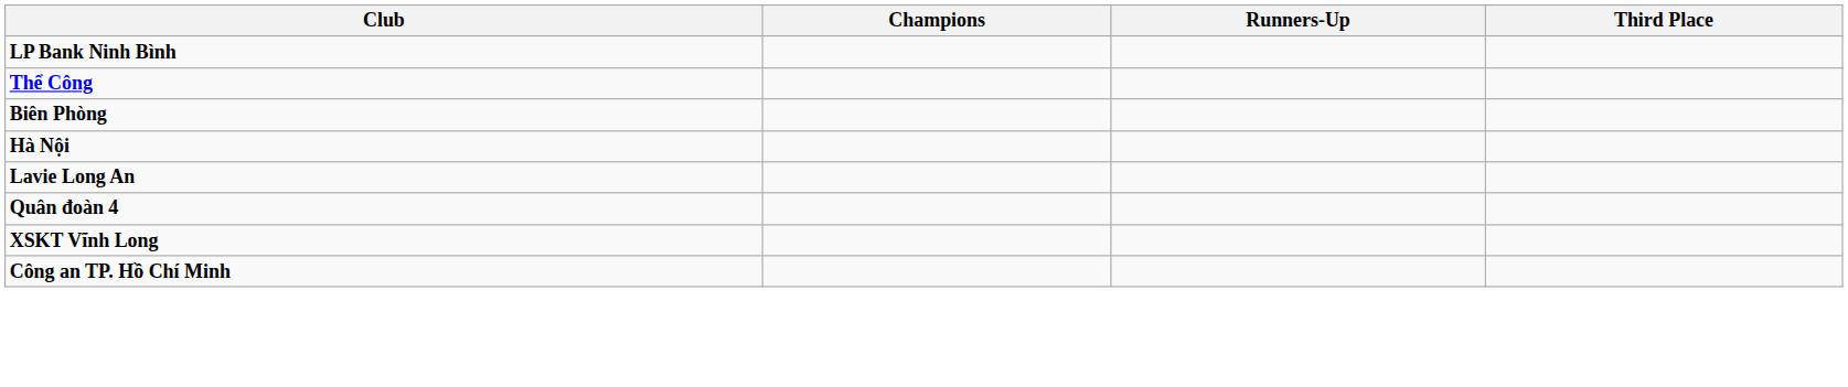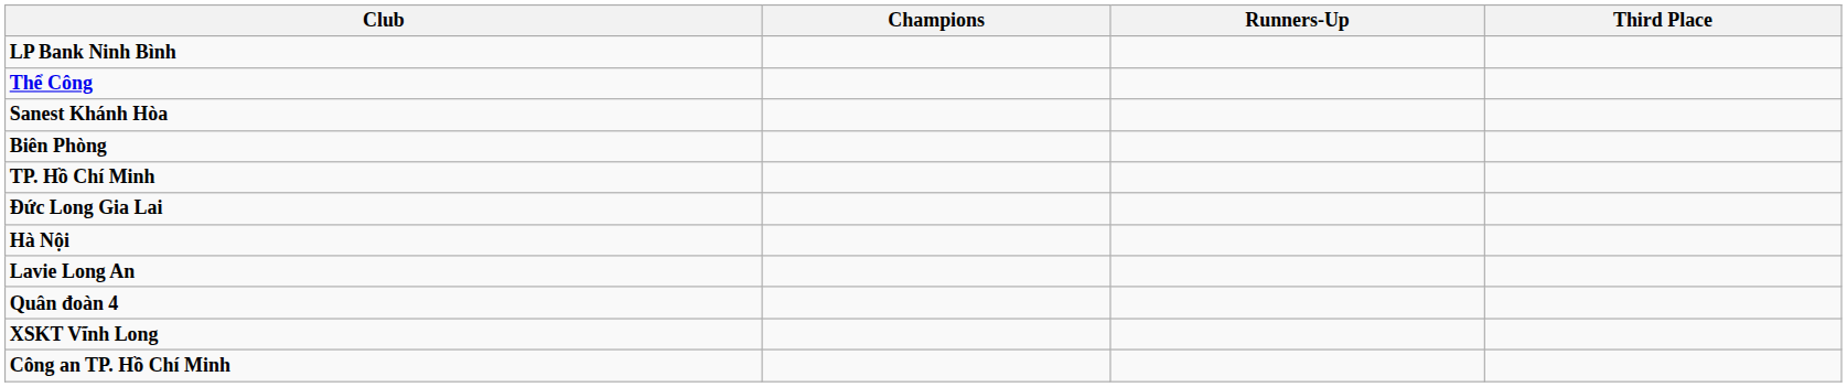+ row: Sanest Khánh Hòa
+ row: TP. Hồ Chí Minh
+ row: Đức Long Gia Lai
